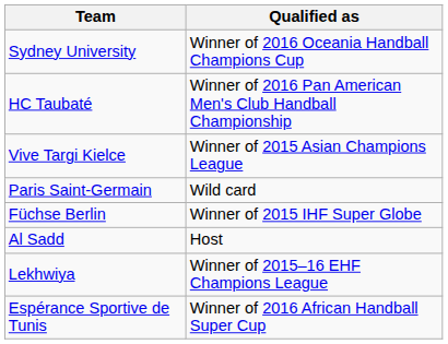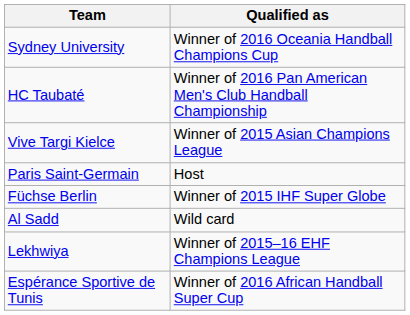Paris Saint-Germain | Qualified as: Wild card -> Host
Al Sadd | Qualified as: Host -> Wild card
